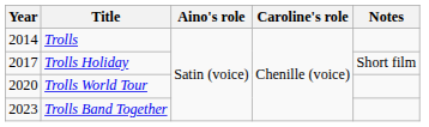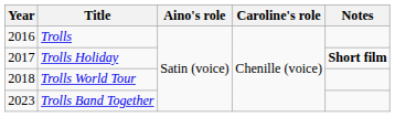Trolls | Year: 2014 -> 2016
Trolls Holiday | Notes: normal -> bold
Trolls World Tour | Year: 2020 -> 2018
